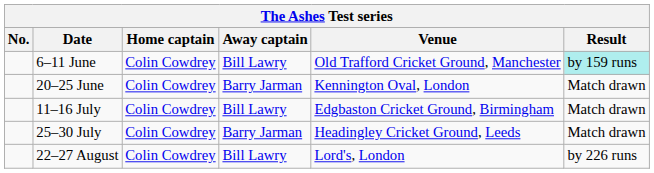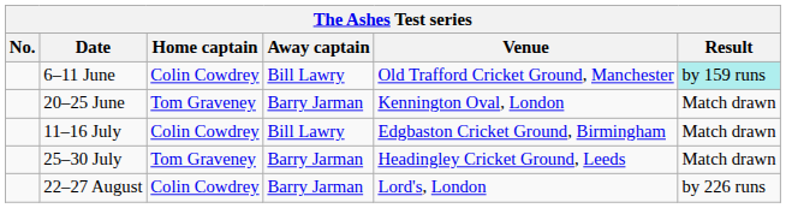20–25 June | Home captain: Colin Cowdrey -> Tom Graveney
25–30 July | Home captain: Colin Cowdrey -> Tom Graveney
22–27 August | Away captain: Bill Lawry -> Barry Jarman
